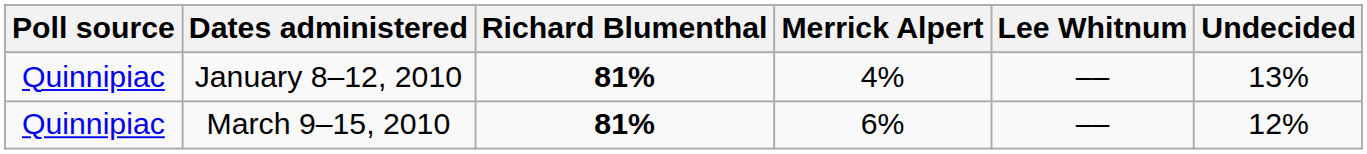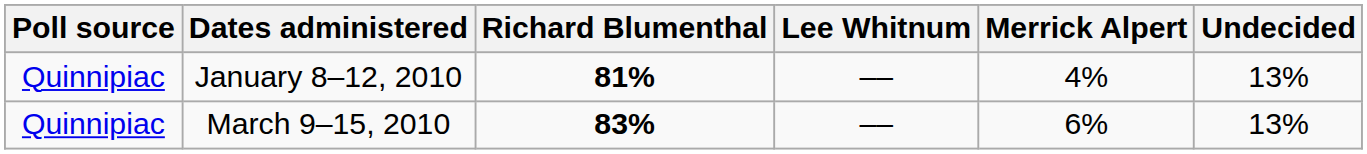columns swapped: Merrick Alpert <-> Lee Whitnum
March 9–15, 2010 | Richard Blumenthal: 81% -> 83%
March 9–15, 2010 | Undecided: 12% -> 13%
